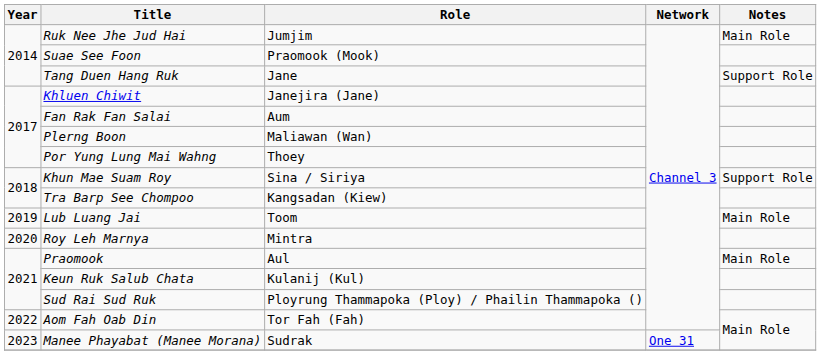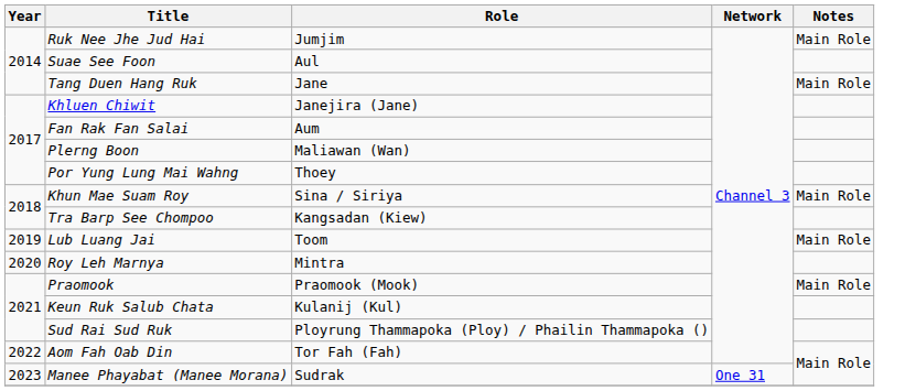Suae See Foon | Role: Praomook (Mook) -> Aul
Tang Duen Hang Ruk | Notes: Support Role -> Main Role
Khun Mae Suam Roy | Notes: Support Role -> Main Role
Praomook | Role: Aul -> Praomook (Mook)
